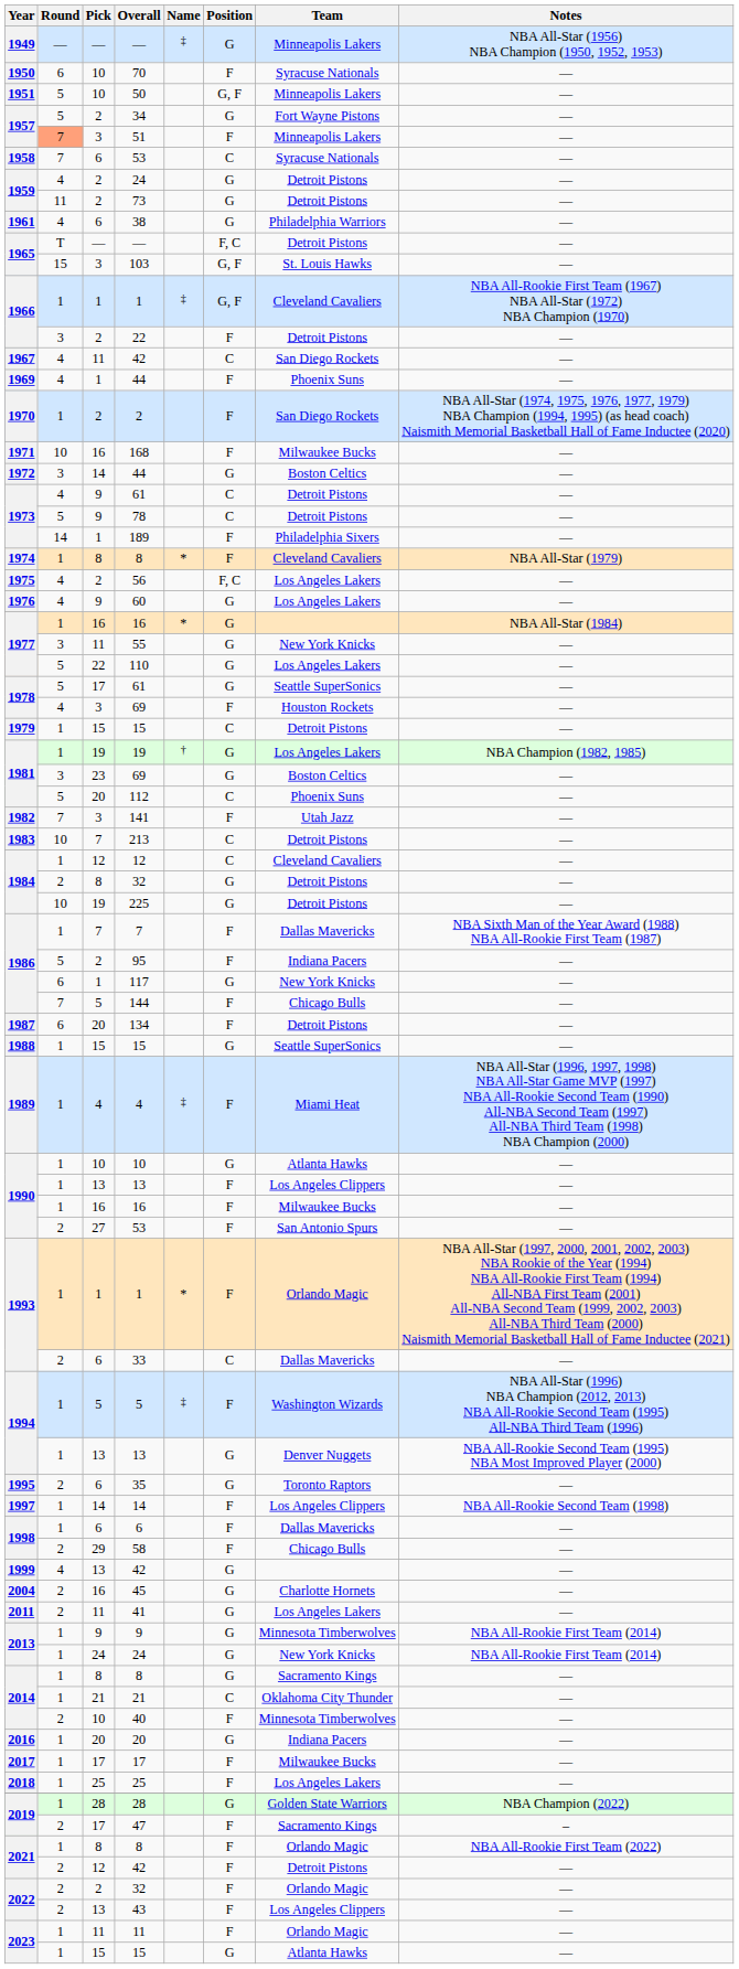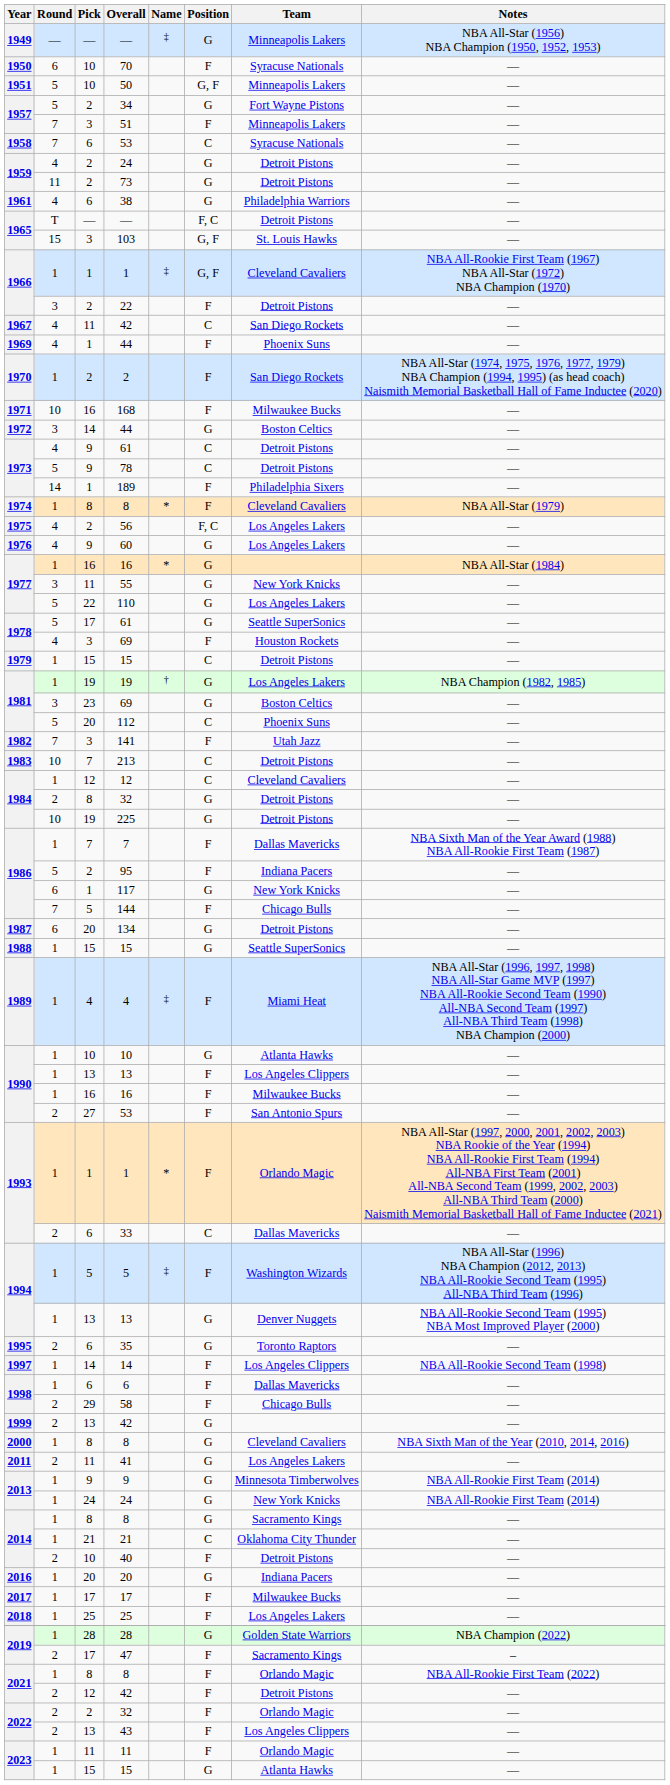51 | Round: lightsalmon background -> no background
134 | Position: F -> G
1999 / 42 | Round: 4 -> 2
+ row: 2000 | 1 | 8 | 8 | G | Cleveland Cavaliers | NBA Sixth Man of the Year (2010, 2014, 2016)
- row: 2004 | 2 | 16 | 45 | G | Charlotte Hornets | —
40 | Team: Minnesota Timberwolves -> Detroit Pistons
